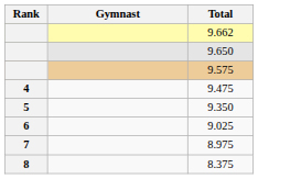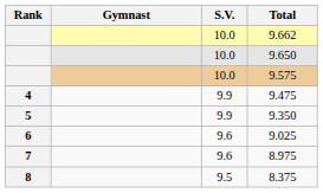+ column: S.V. | 10.0 | 10.0 | 10.0 | 9.9 | 9.9 | 9.6 | 9.6 | 9.5
